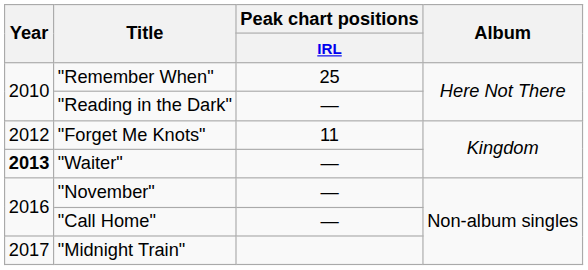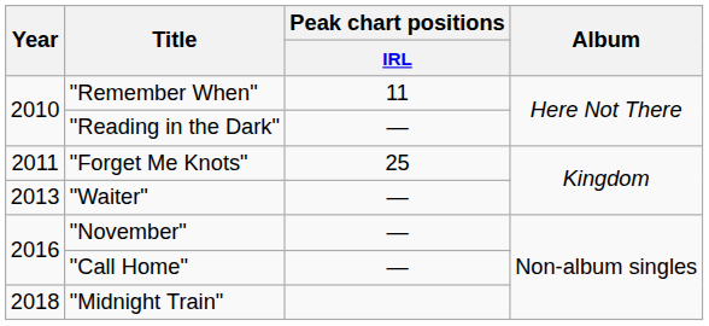"Remember When" | Peak chart positions / IRL: 25 -> 11
"Forget Me Knots" | Year: 2012 -> 2011
"Forget Me Knots" | Peak chart positions / IRL: 11 -> 25
"Waiter" | Year: bold -> normal
"Midnight Train" | Year: 2017 -> 2018
